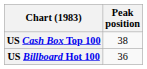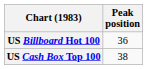rows swapped: US Billboard Hot 100 <-> US Cash Box Top 100
